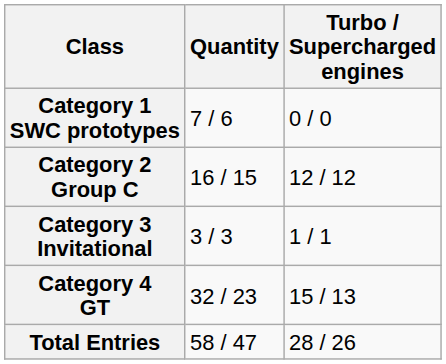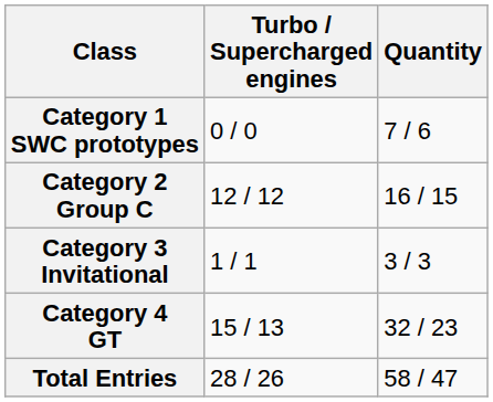columns swapped: Quantity <-> Turbo / Supercharged engines
